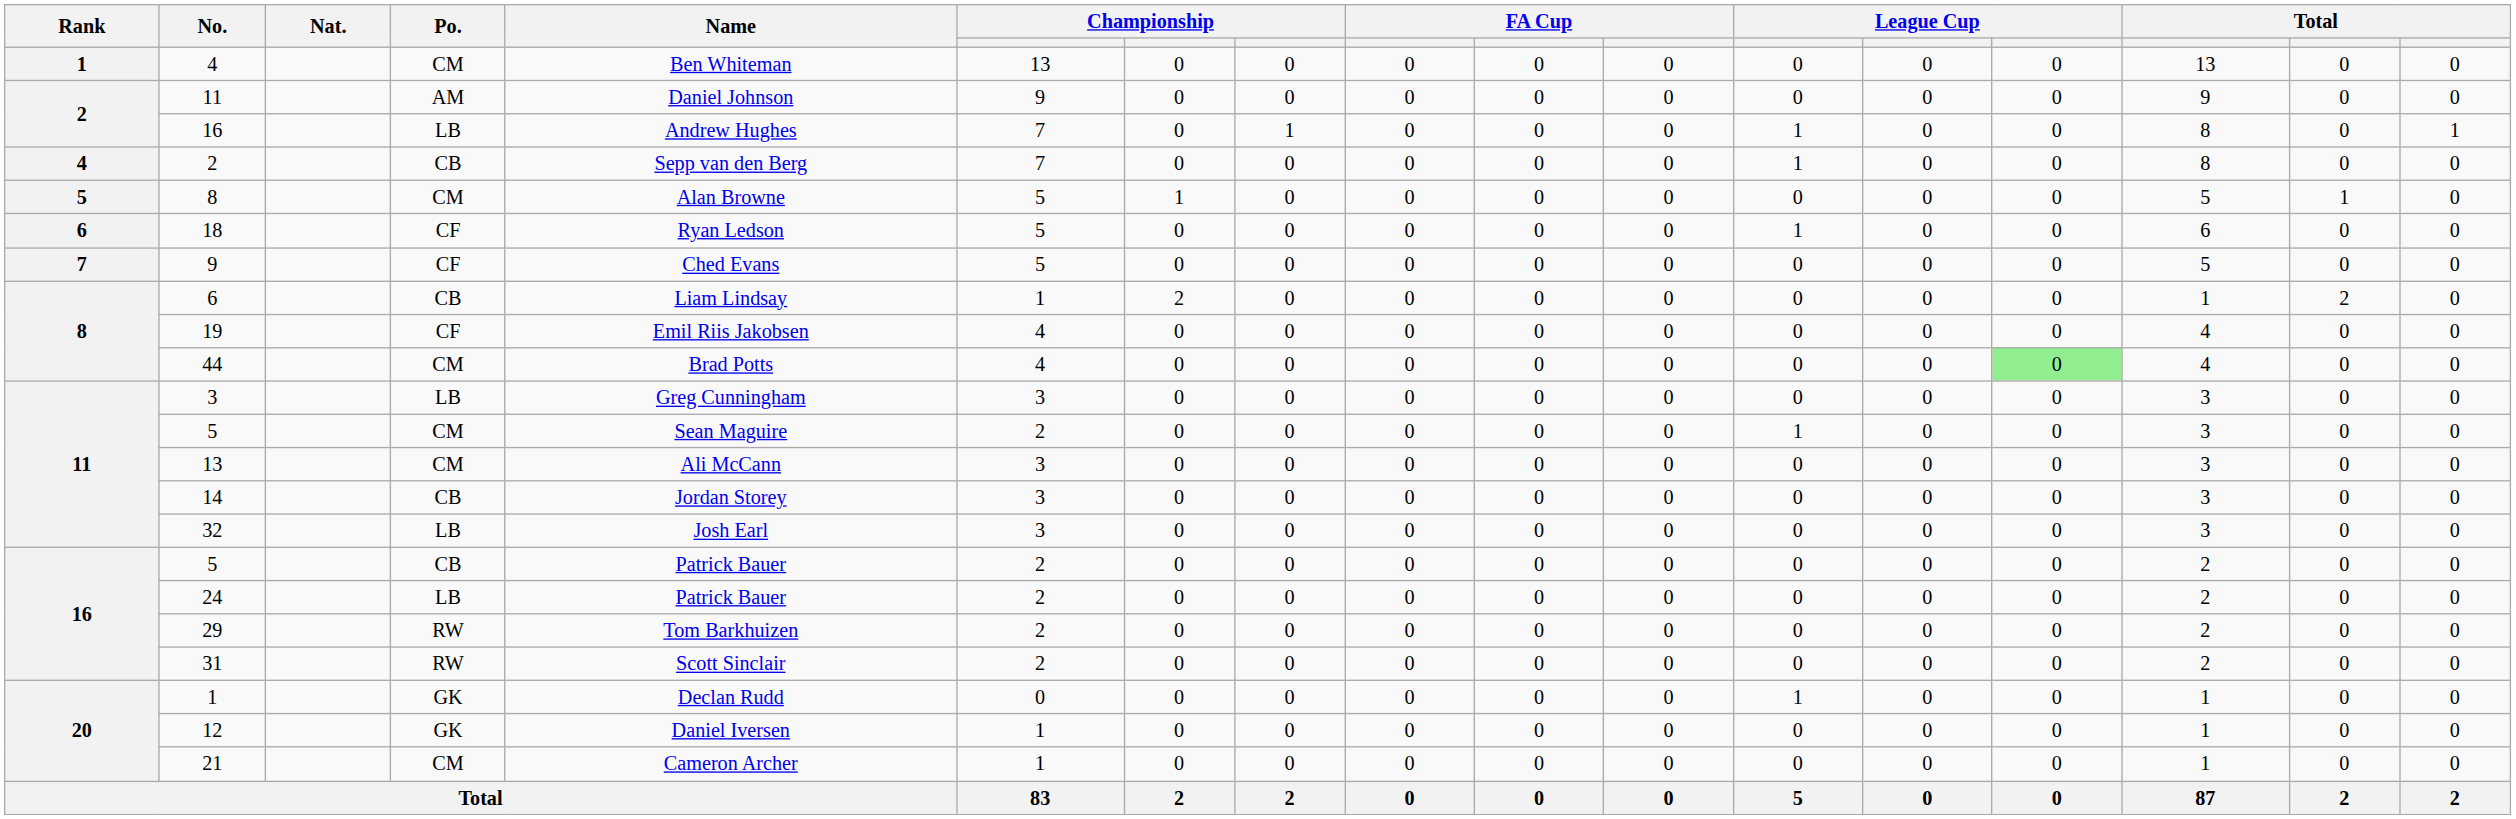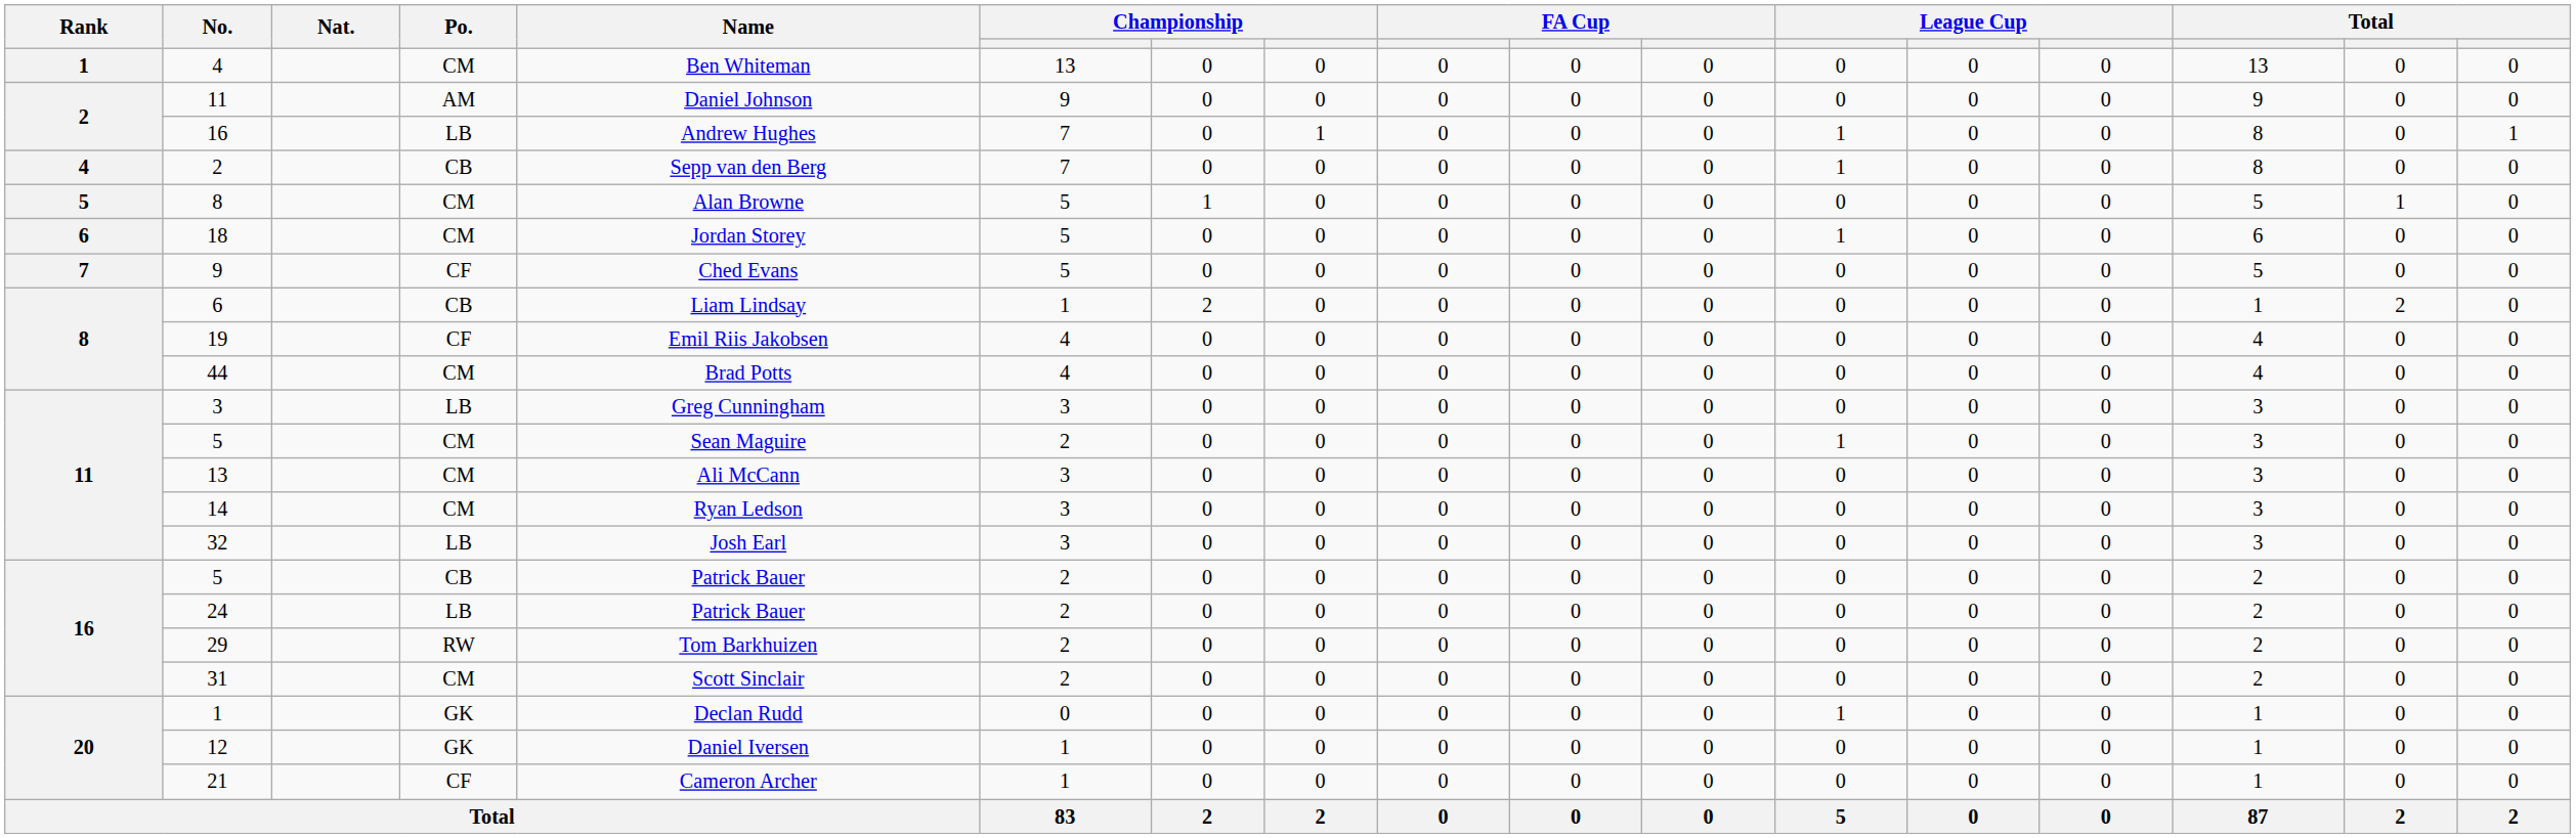18 | Po.: CF -> CM
18 | Name: Ryan Ledson -> Jordan Storey
44 | column 14: lightgreen background -> no background
14 | Po.: CB -> CM
14 | Name: Jordan Storey -> Ryan Ledson
31 | Po.: RW -> CM
21 | Po.: CM -> CF
